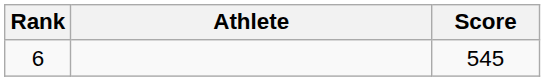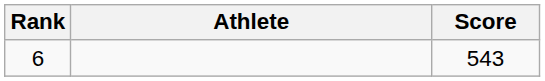6 | Score: 545 -> 543
